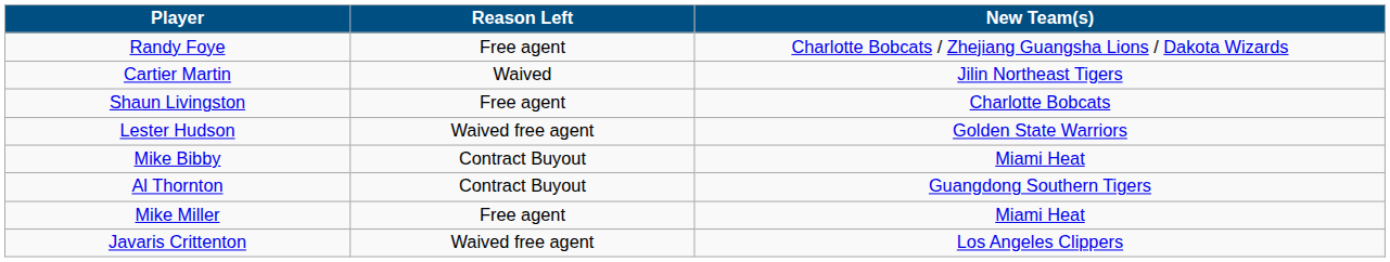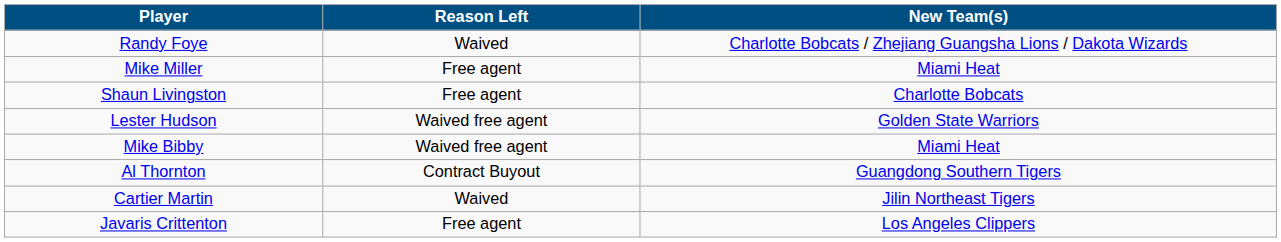Randy Foye | Reason Left: Free agent -> Waived
rows swapped: Mike Miller <-> Cartier Martin
Mike Bibby | Reason Left: Contract Buyout -> Waived free agent
Javaris Crittenton | Reason Left: Waived free agent -> Free agent
